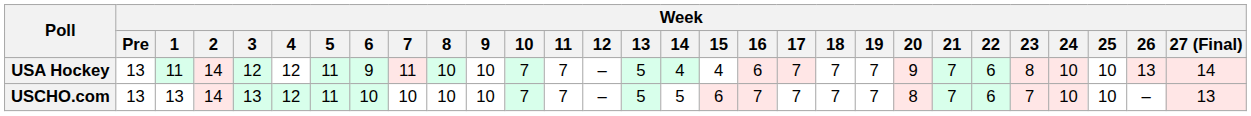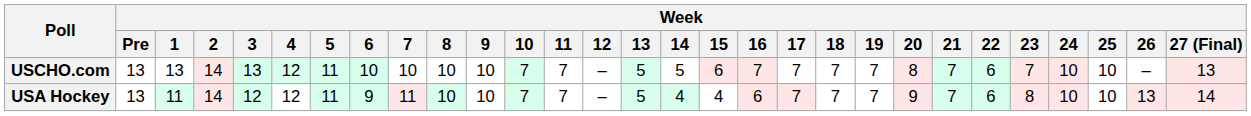rows swapped: USCHO.com <-> USA Hockey
